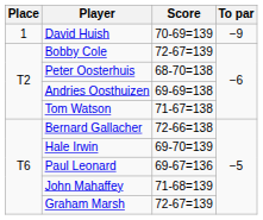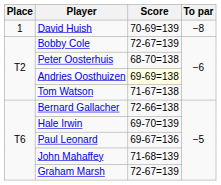David Huish | To par: −9 -> −8
Andries Oosthuizen | Score: no background -> lightyellow background
